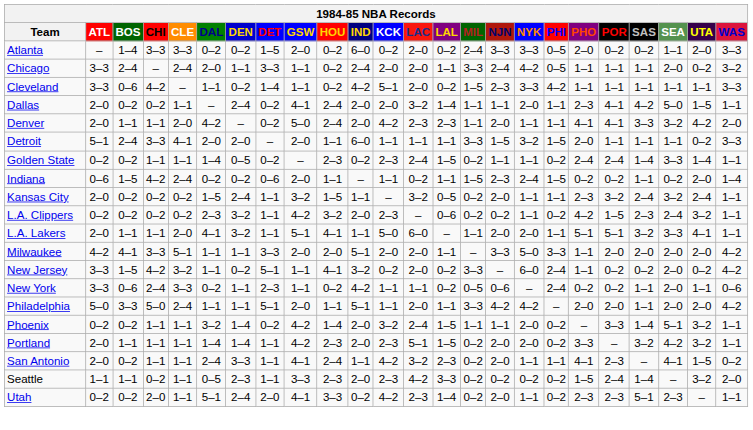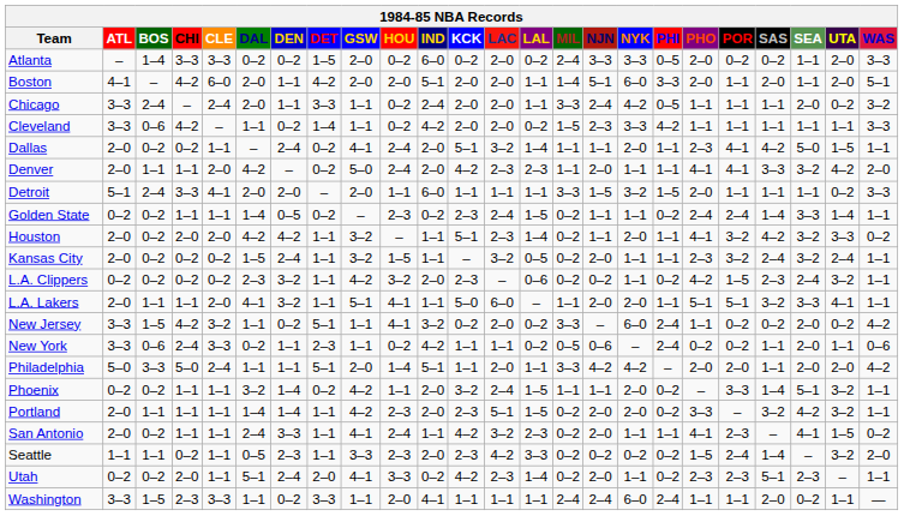+ row: Boston | 4–1 | – | 4–2 | 6–0 | 2–0 | 1–1 | 4–2 | 2–0 | 2–0 | 5–1 | 2–0 | 2–0 | 1–1 | 1–4 | 5–1 | 6–0 | 3–3 | 2–0 | 1–1 | 2–0 | 1–1 | 2–0 | 5–1
Cleveland | KCK: 5–1 -> 2–0
Dallas | KCK: 2–0 -> 5–1
+ row: Houston | 2–0 | 0–2 | 2–0 | 2–0 | 4–2 | 4–2 | 1–1 | 3–2 | – | 1–1 | 5–1 | 2–3 | 1–4 | 0–2 | 1–1 | 2–0 | 1–1 | 4–1 | 3–2 | 4–2 | 3–2 | 3–3 | 0–2
- row: Indiana | 0–6 | 1–5 | 4–2 | 2–4 | 0–2 | 0–2 | 0–6 | 2–0 | 1–1 | – | 1–1 | 0–2 | 1–1 | 1–5 | 2–3 | 2–4 | 1–5 | 0–2 | 0–2 | 1–1 | 0–2 | 2–0 | 1–4
- row: Milwaukee | 4–2 | 4–1 | 3–3 | 5–1 | 1–1 | 1–1 | 3–3 | 2–0 | 2–0 | 5–1 | 2–0 | 2–0 | 1–1 | – | 3–3 | 5–0 | 3–3 | 1–1 | 2–0 | 2–0 | 2–0 | 2–0 | 4–2
Philadelphia | HOU: 1–1 -> 1–4
Phoenix | HOU: 1–4 -> 1–1
+ row: Washington | 3–3 | 1–5 | 2–3 | 3–3 | 1–1 | 0–2 | 3–3 | 1–1 | 2–0 | 4–1 | 1–1 | 1–1 | 1–1 | 2–4 | 2–4 | 6–0 | 2–4 | 1–1 | 1–1 | 2–0 | 0–2 | 1–1 | —
